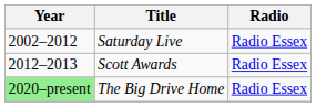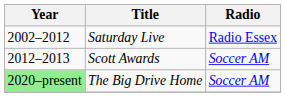Scott Awards | Radio: Radio Essex -> Soccer AM
The Big Drive Home | Radio: Radio Essex -> Soccer AM
